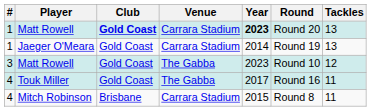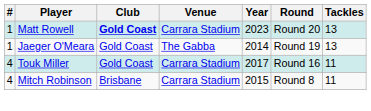1 / Matt Rowell | Year: bold -> normal
Jaeger O'Meara | Venue: Carrara Stadium -> The Gabba
- row: 3 | Matt Rowell | Gold Coast | The Gabba | 2023 | Round 10 | 12
Touk Miller | Venue: The Gabba -> Carrara Stadium
